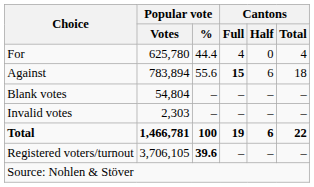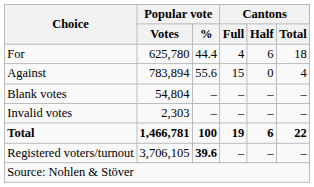For | Cantons / Half: 0 -> 6
For | Cantons / Total: 4 -> 18
Against | Cantons / Full: bold -> normal
Against | Cantons / Half: 6 -> 0
Against | Cantons / Total: 18 -> 4
